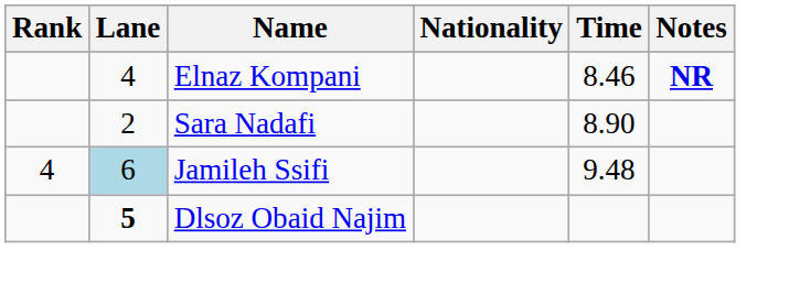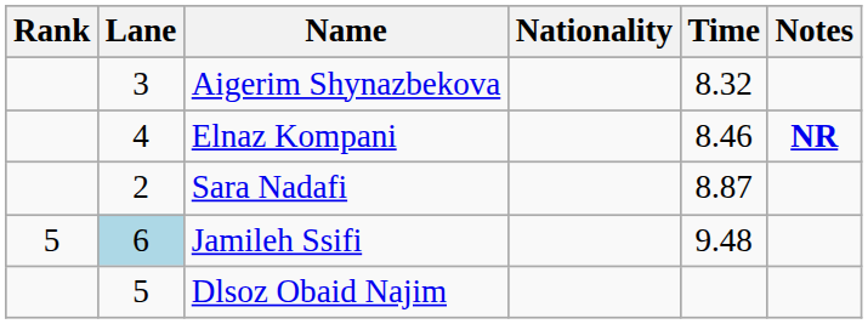+ row: 3 | Aigerim Shynazbekova | 8.32
Sara Nadafi | Time: 8.90 -> 8.87
Jamileh Ssifi | Rank: 4 -> 5
Dlsoz Obaid Najim | Lane: bold -> normal
